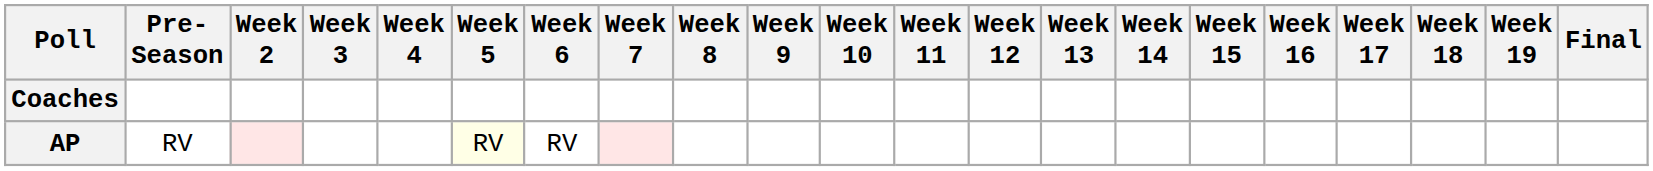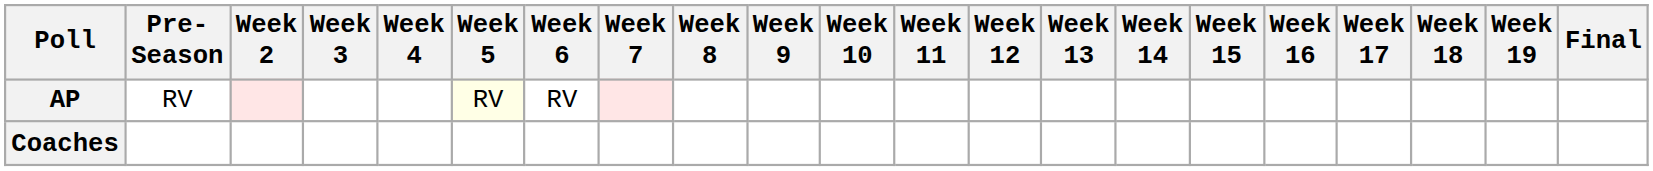rows swapped: AP <-> Coaches
